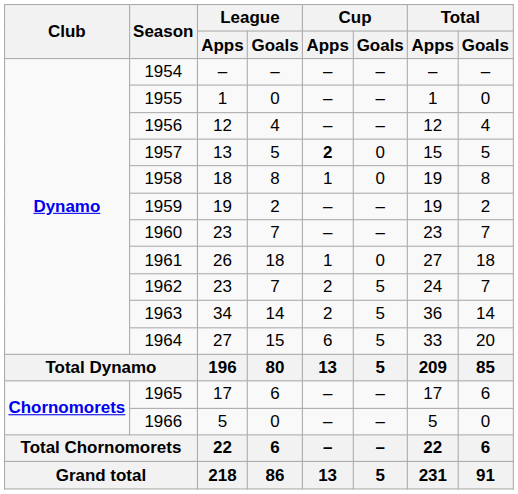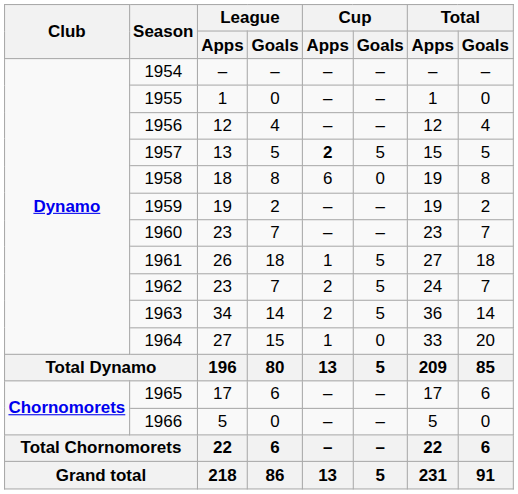1957 | Cup / Goals: 0 -> 5
1958 | Cup / Apps: 1 -> 6
1961 | Cup / Goals: 0 -> 5
1964 | Cup / Apps: 6 -> 1
1964 | Cup / Goals: 5 -> 0
